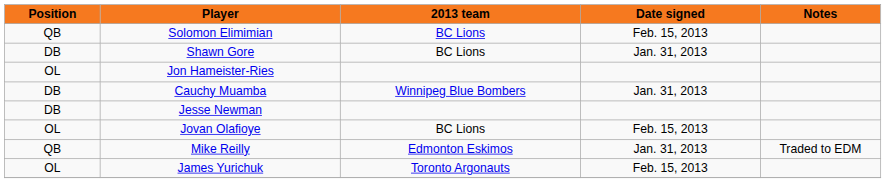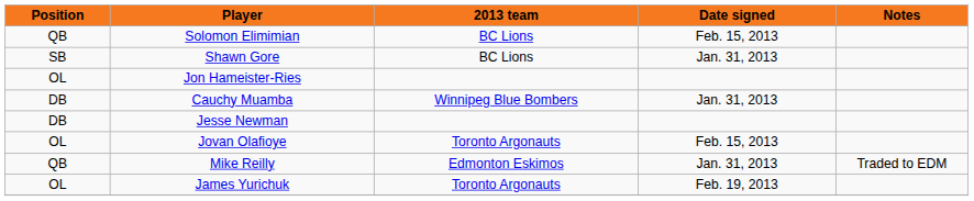Shawn Gore | Position: DB -> SB
Jovan Olafioye | 2013 team: BC Lions -> Toronto Argonauts
James Yurichuk | Date signed: Feb. 15, 2013 -> Feb. 19, 2013
